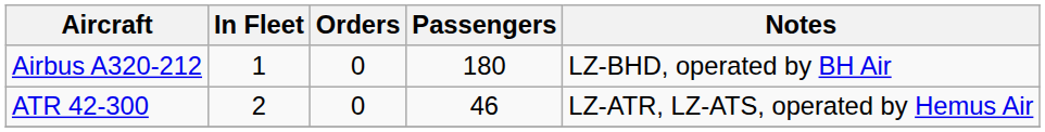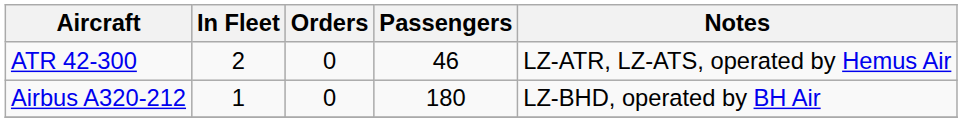rows swapped: Airbus A320-212 <-> ATR 42-300
